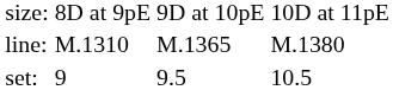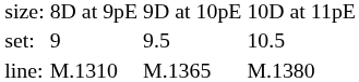rows swapped: set: <-> line:
